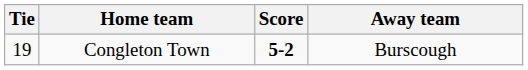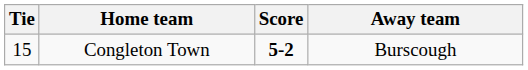Congleton Town | Tie: 19 -> 15
